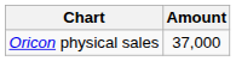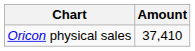Oricon physical sales | Amount: 37,000 -> 37,410
